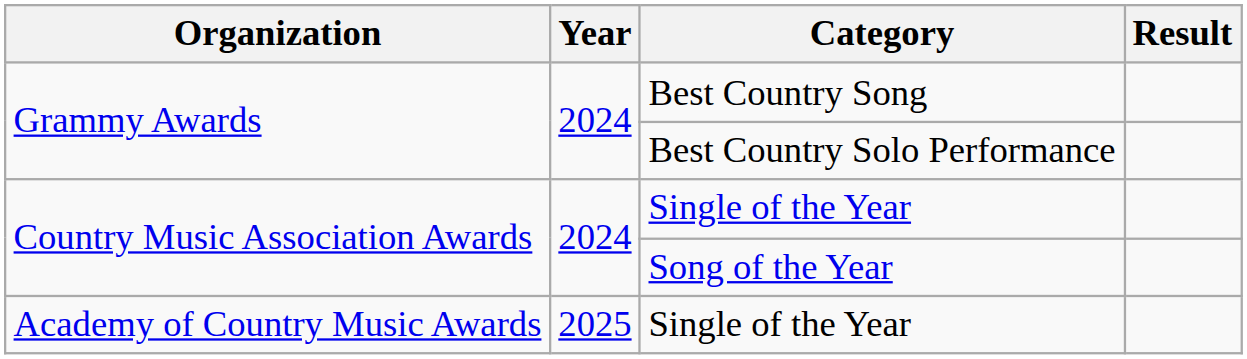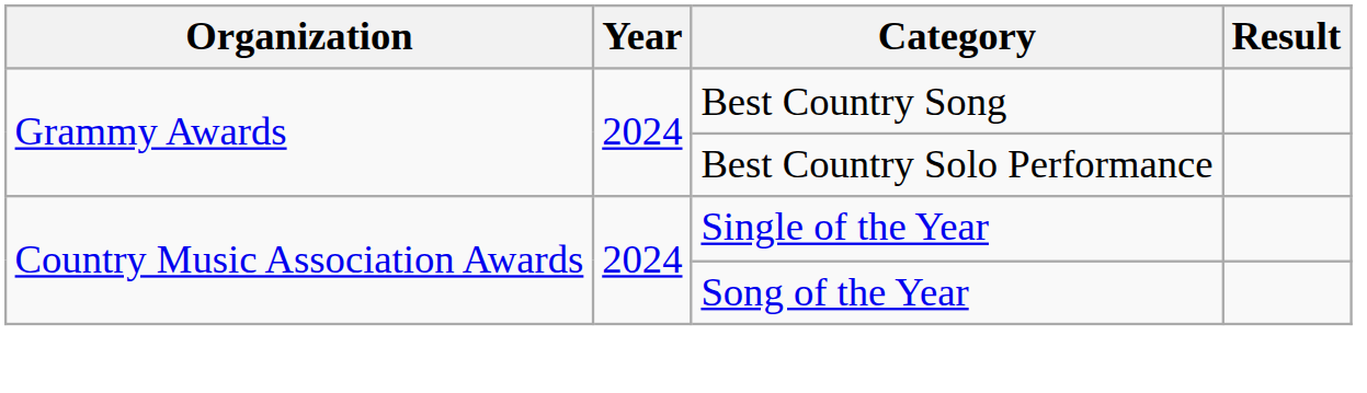- row: Academy of Country Music Awards | 2025 | Single of the Year
